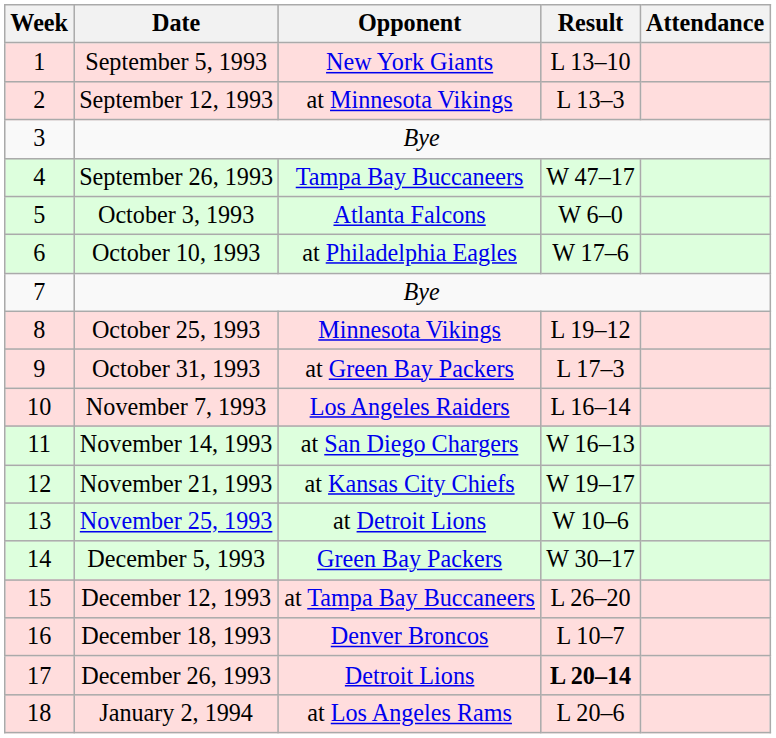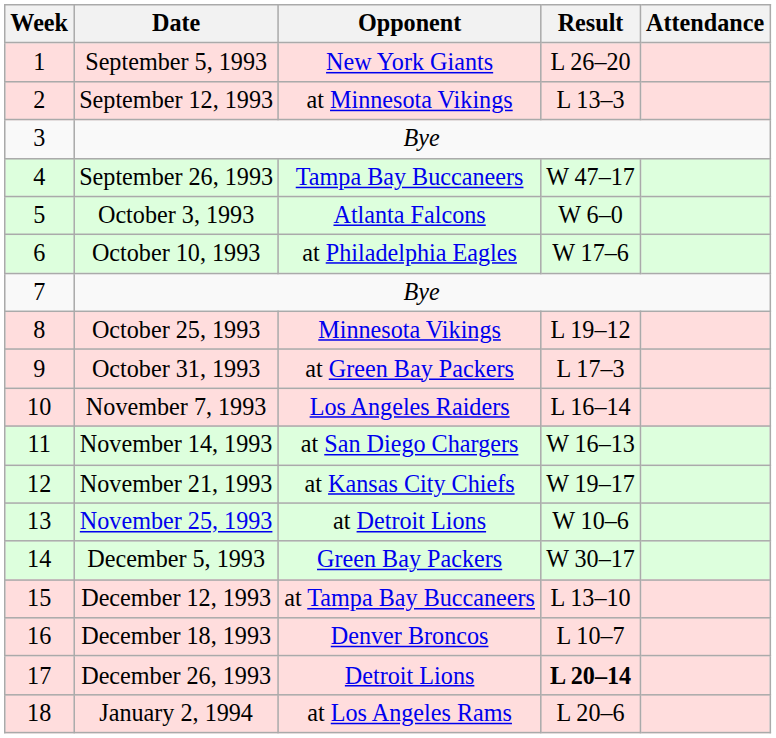September 5, 1993 | Result: L 13–10 -> L 26–20
December 12, 1993 | Result: L 26–20 -> L 13–10
